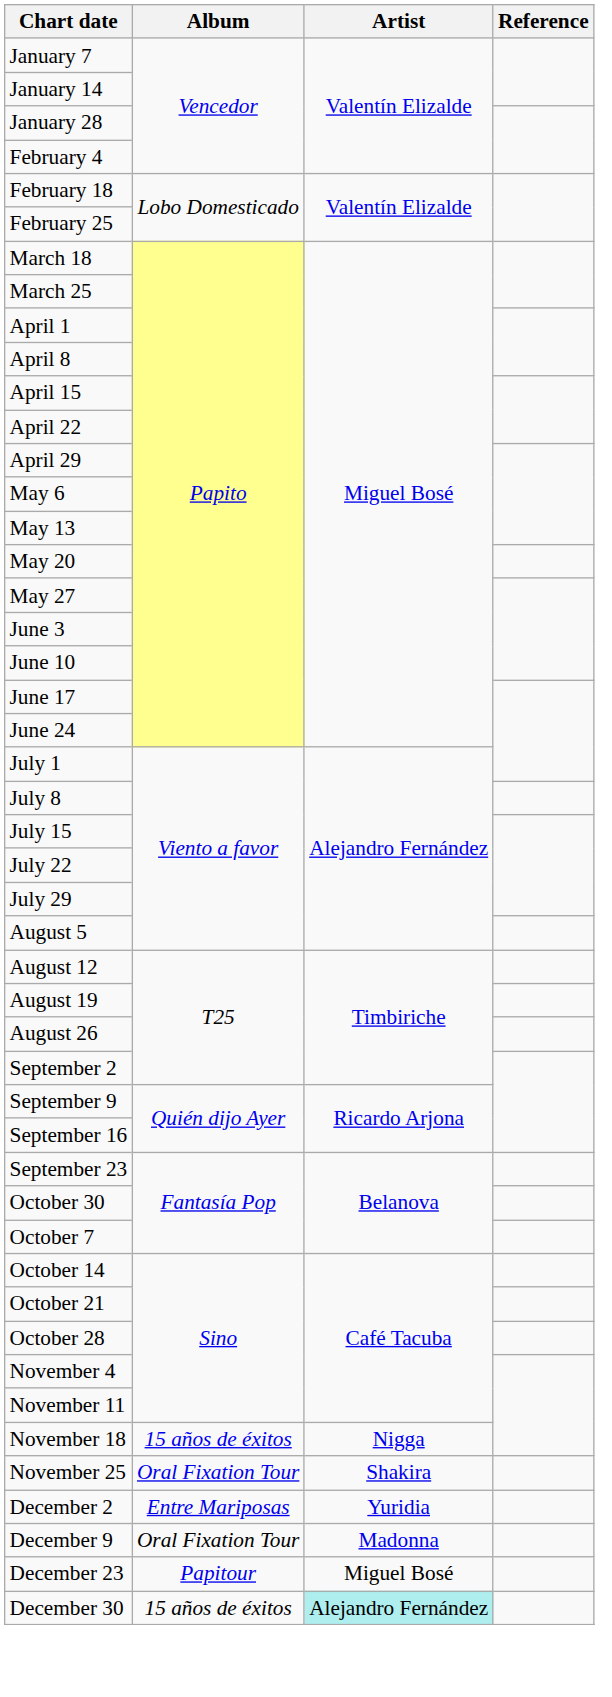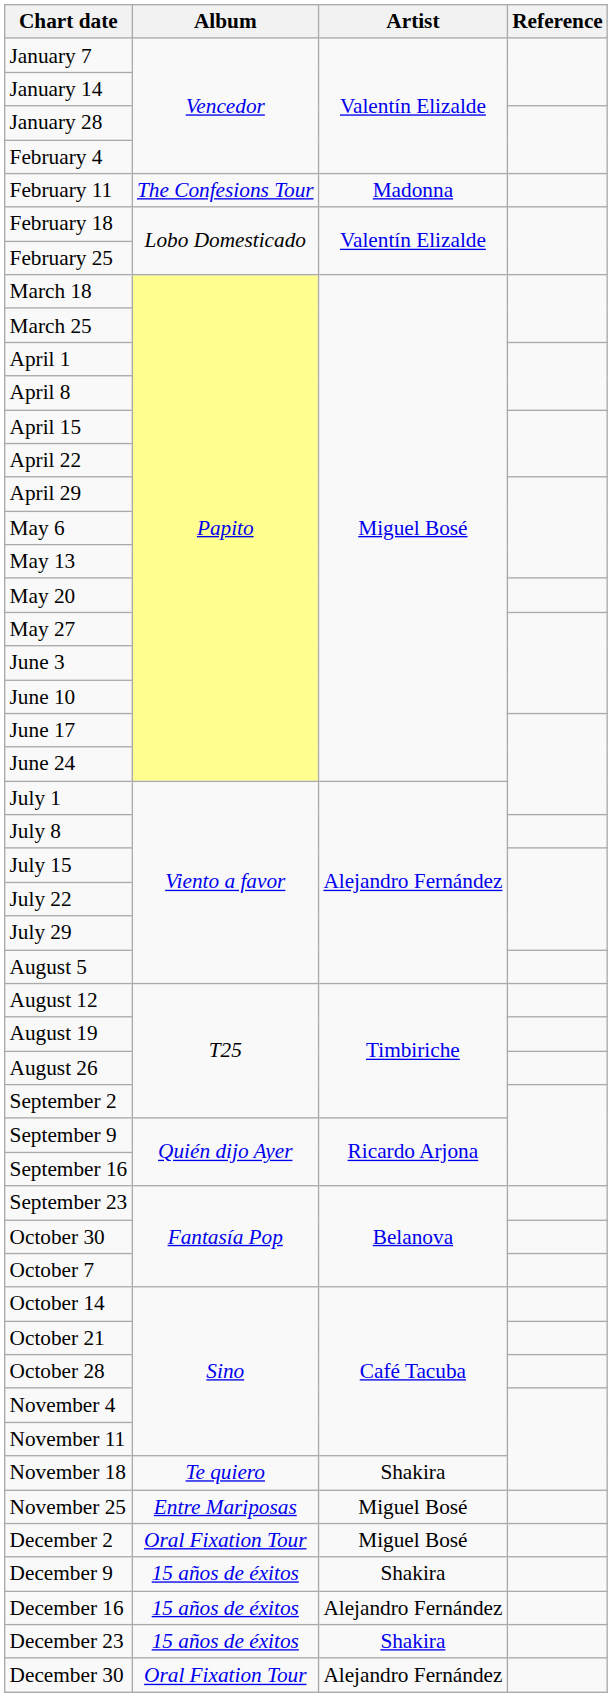+ row: February 11 | The Confesions Tour | Madonna
November 18 | Album: 15 años de éxitos -> Te quiero
November 18 | Artist: Nigga -> Shakira
November 25 | Album: Oral Fixation Tour -> Entre Mariposas
November 25 | Artist: Shakira -> Miguel Bosé
December 2 | Album: Entre Mariposas -> Oral Fixation Tour
December 2 | Artist: Yuridia -> Miguel Bosé
December 9 | Album: Oral Fixation Tour -> 15 años de éxitos
December 9 | Artist: Madonna -> Shakira
+ row: December 16 | 15 años de éxitos | Alejandro Fernández
December 23 | Album: Papitour -> 15 años de éxitos
December 23 | Artist: Miguel Bosé -> Shakira
December 30 | Album: 15 años de éxitos -> Oral Fixation Tour
December 30 | Artist: paleturquoise background -> no background
